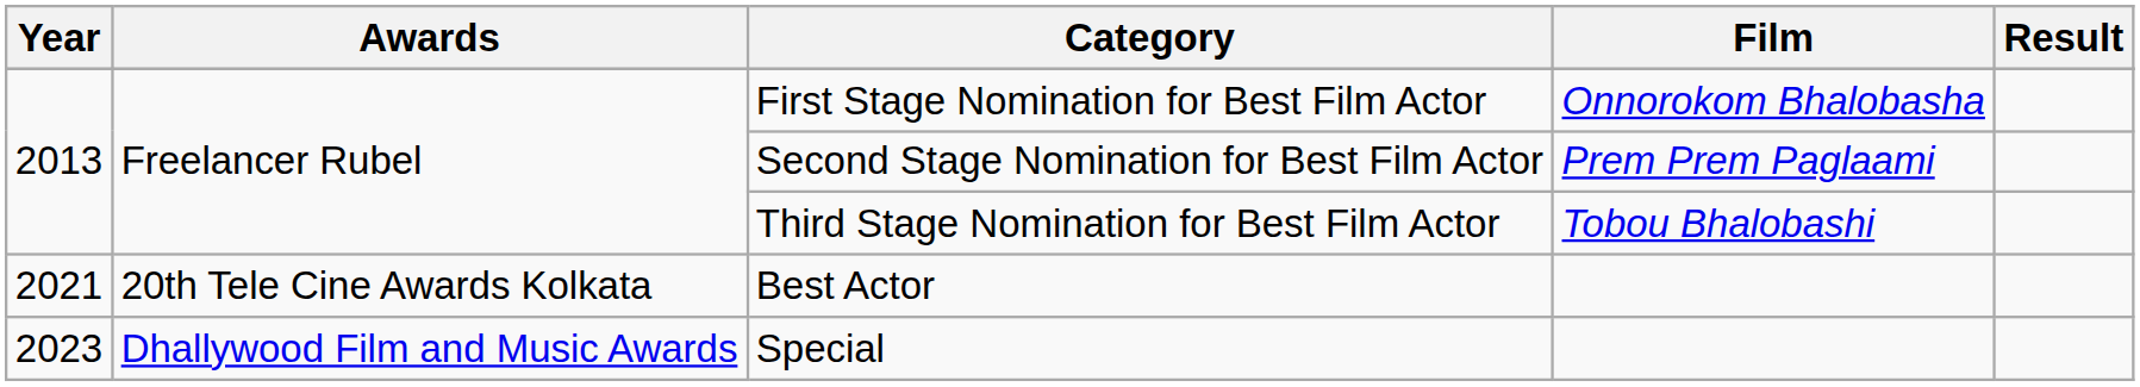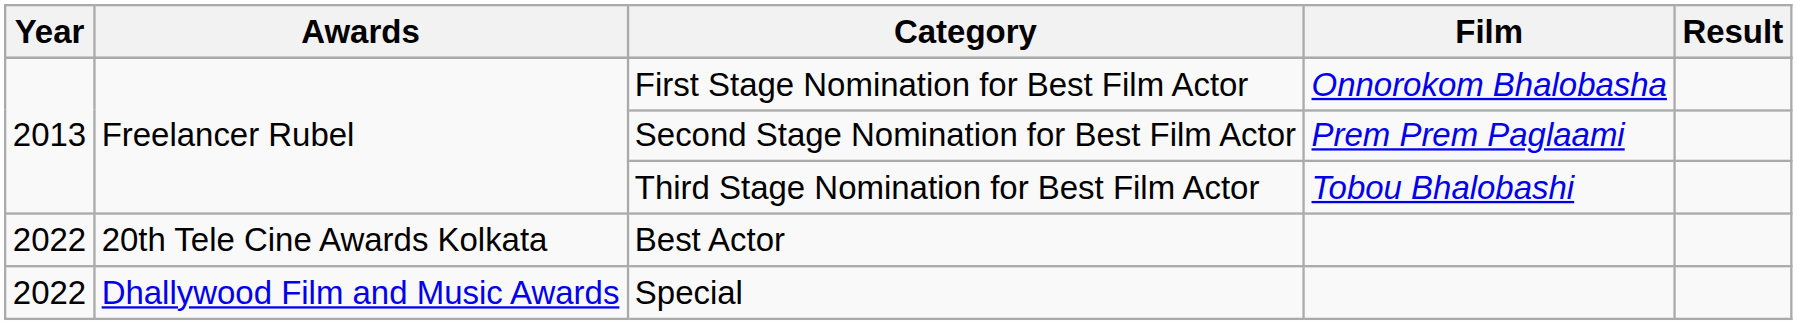Best Actor | Year: 2021 -> 2022
Special | Year: 2023 -> 2022
